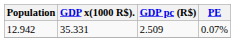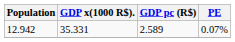12.942 | GDP pc (R$): 2.509 -> 2.589
